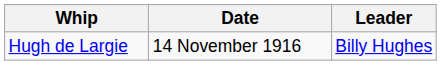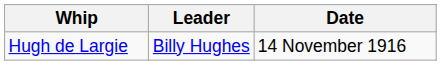columns swapped: Date <-> Leader
